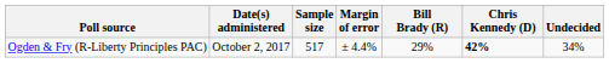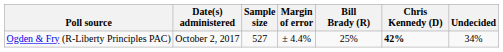Ogden & Fry (R-Liberty Principles PAC) | Sample size: 517 -> 527
Ogden & Fry (R-Liberty Principles PAC) | Bill Brady (R): 29% -> 25%
